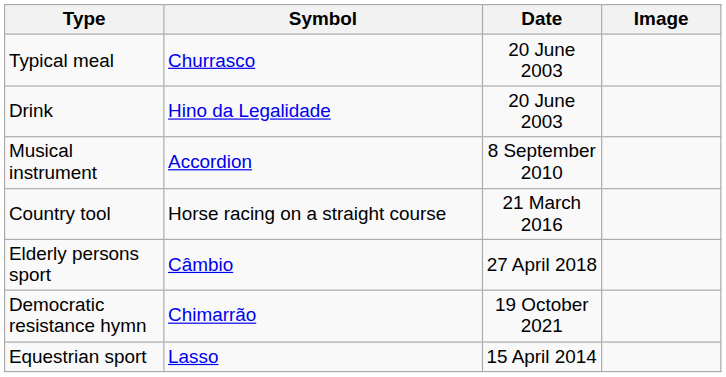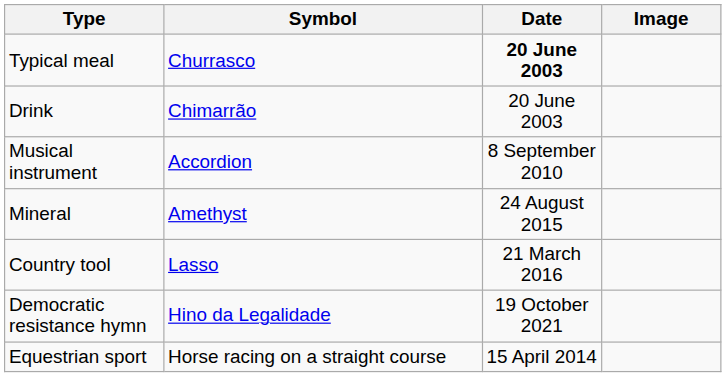Typical meal | Date: normal -> bold
Drink | Symbol: Hino da Legalidade -> Chimarrão
+ row: Mineral | Amethyst | 24 August 2015
Country tool | Symbol: Horse racing on a straight course -> Lasso
- row: Elderly persons sport | Câmbio | 27 April 2018
Democratic resistance hymn | Symbol: Chimarrão -> Hino da Legalidade
Equestrian sport | Symbol: Lasso -> Horse racing on a straight course
